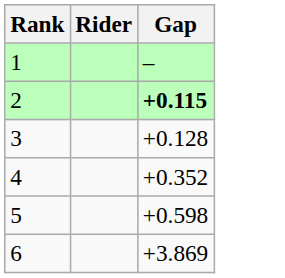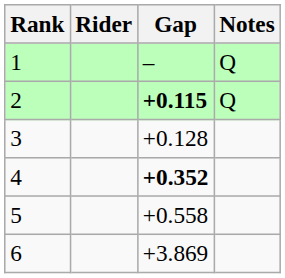+ column: Notes | Q | Q
4 | Gap: normal -> bold
5 | Gap: +0.598 -> +0.558
